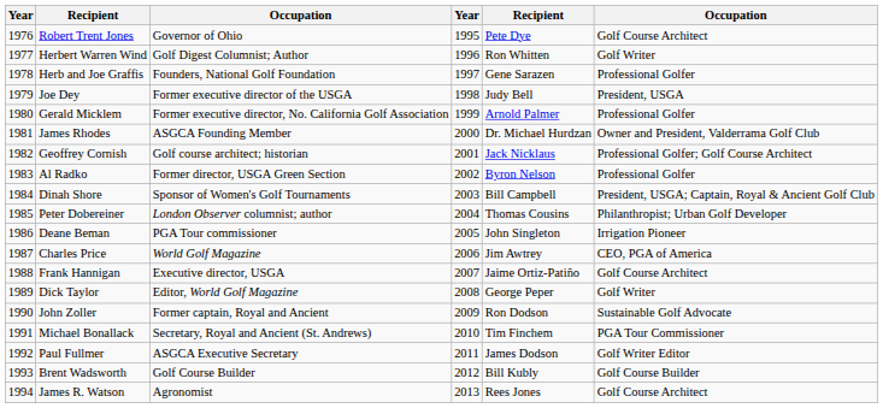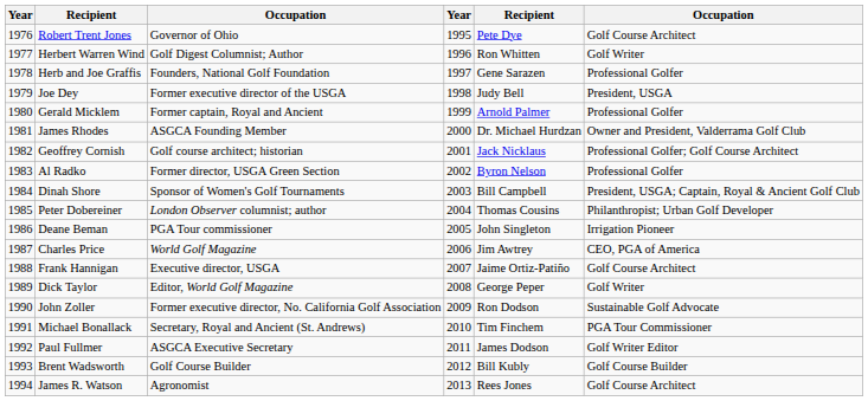Gerald Micklem | column 3: Former executive director, No. California Golf Association -> Former captain, Royal and Ancient
John Zoller | column 3: Former captain, Royal and Ancient -> Former executive director, No. California Golf Association
